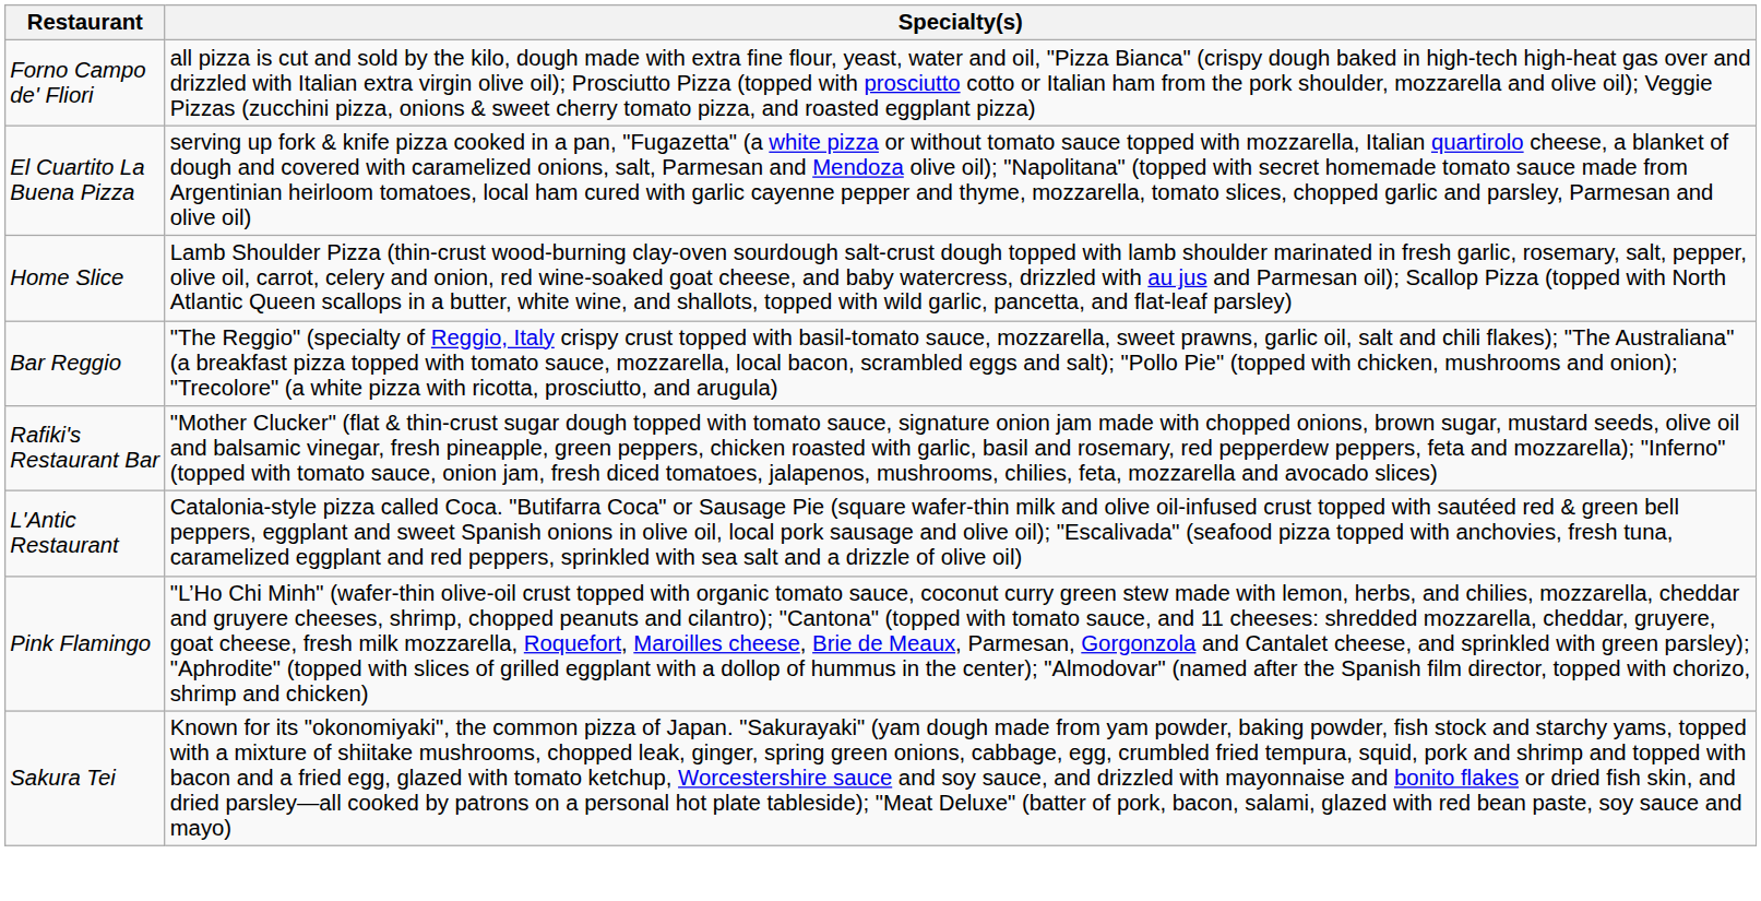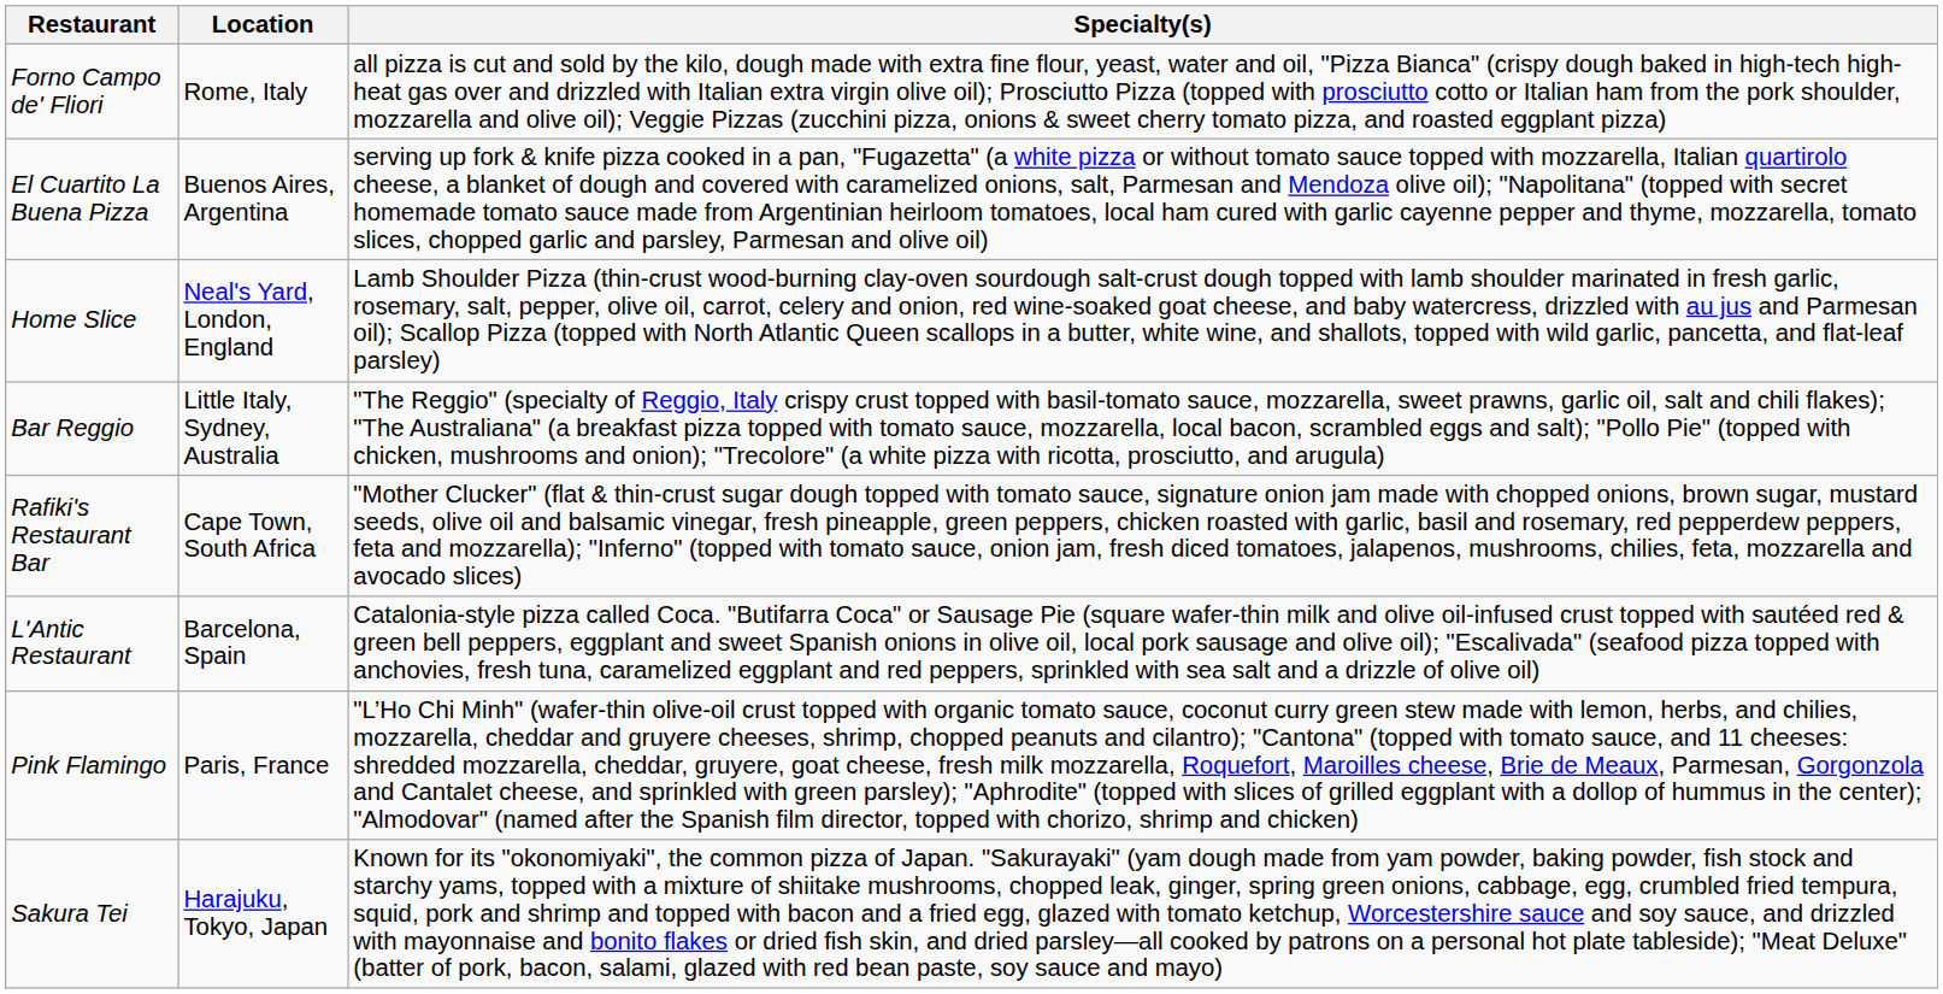+ column: Location | Rome, Italy | Buenos Aires, Argentina | Neal's Yard, London, England | Little Italy, Sydney, Australia | Cape Town, South Africa | Barcelona, Spain | Paris, France | Harajuku, Tokyo, Japan
